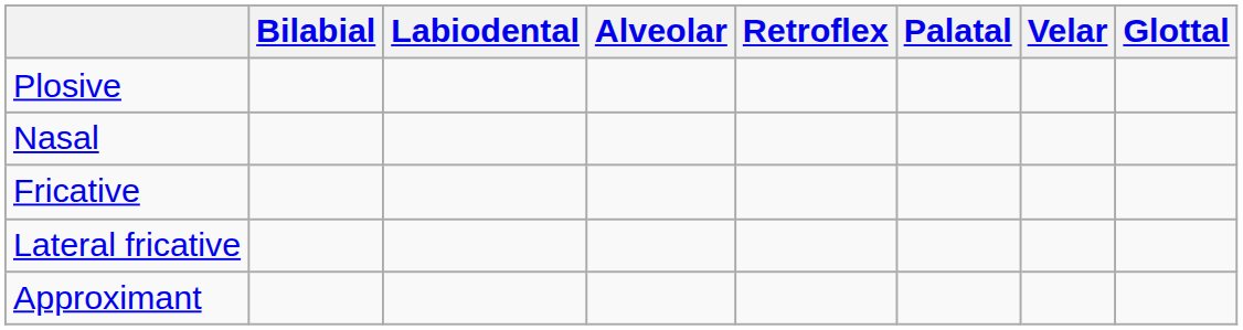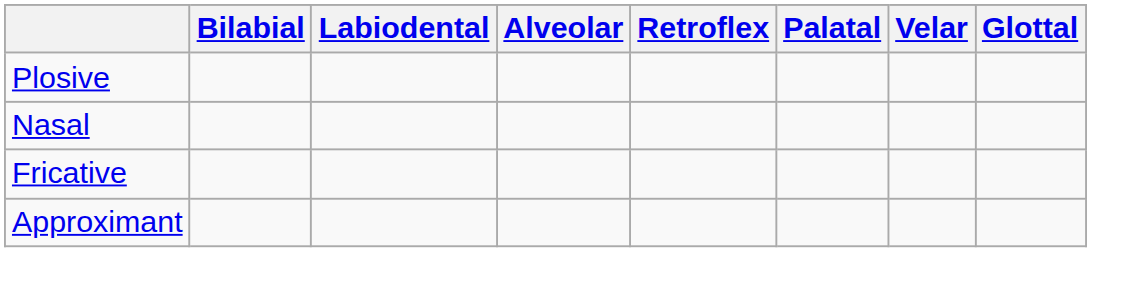- row: Lateral fricative
